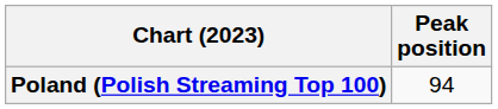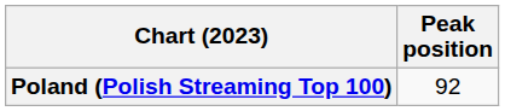Poland (Polish Streaming Top 100) | Peak position: 94 -> 92
